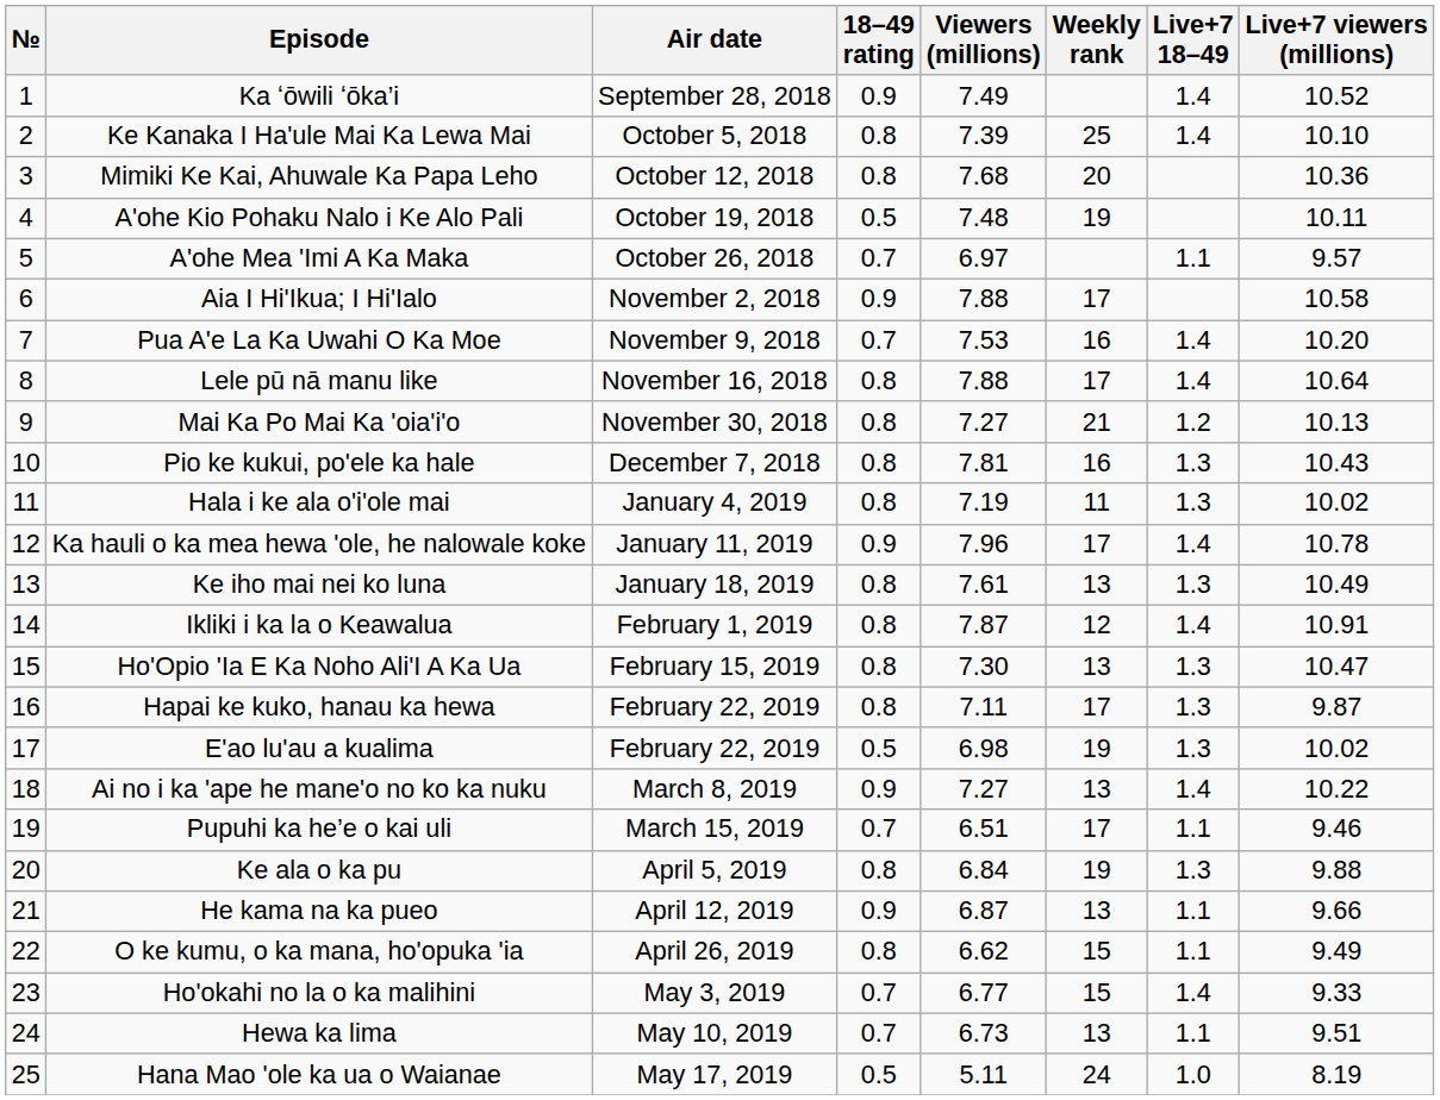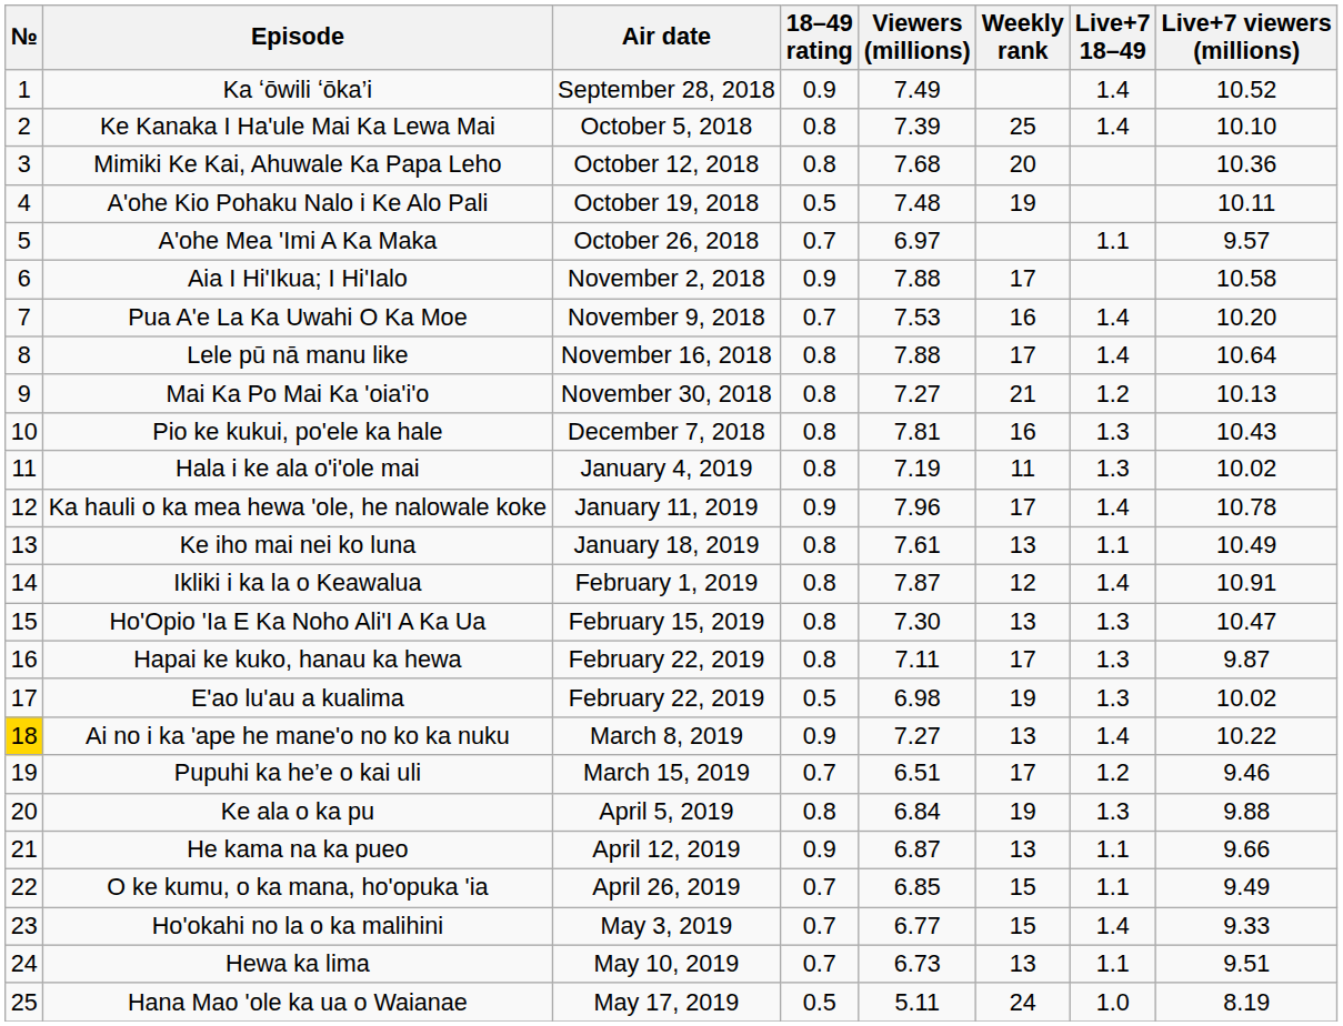Ke iho mai nei ko luna | Live+7 18–49: 1.3 -> 1.1
Ai no i ka 'ape he mane'o no ko ka nuku | №: no background -> gold background
Pupuhi ka he’e o kai uli | Live+7 18–49: 1.1 -> 1.2
O ke kumu, o ka mana, ho'opuka 'ia | 18–49 rating: 0.8 -> 0.7
O ke kumu, o ka mana, ho'opuka 'ia | Viewers (millions): 6.62 -> 6.85
